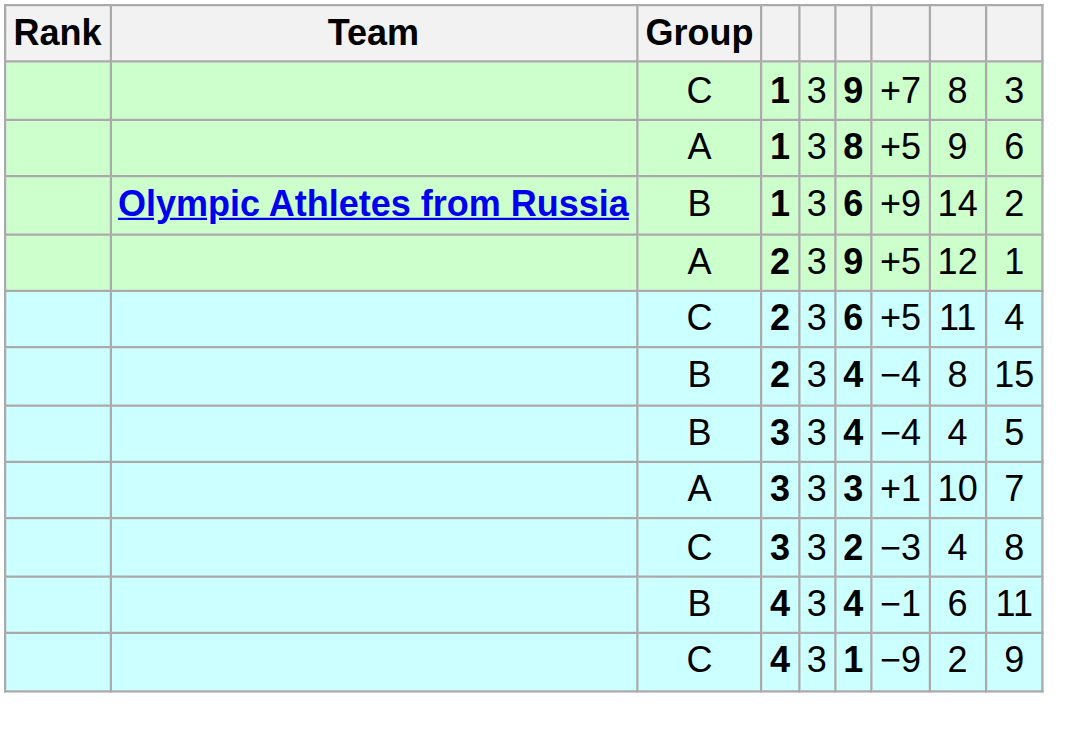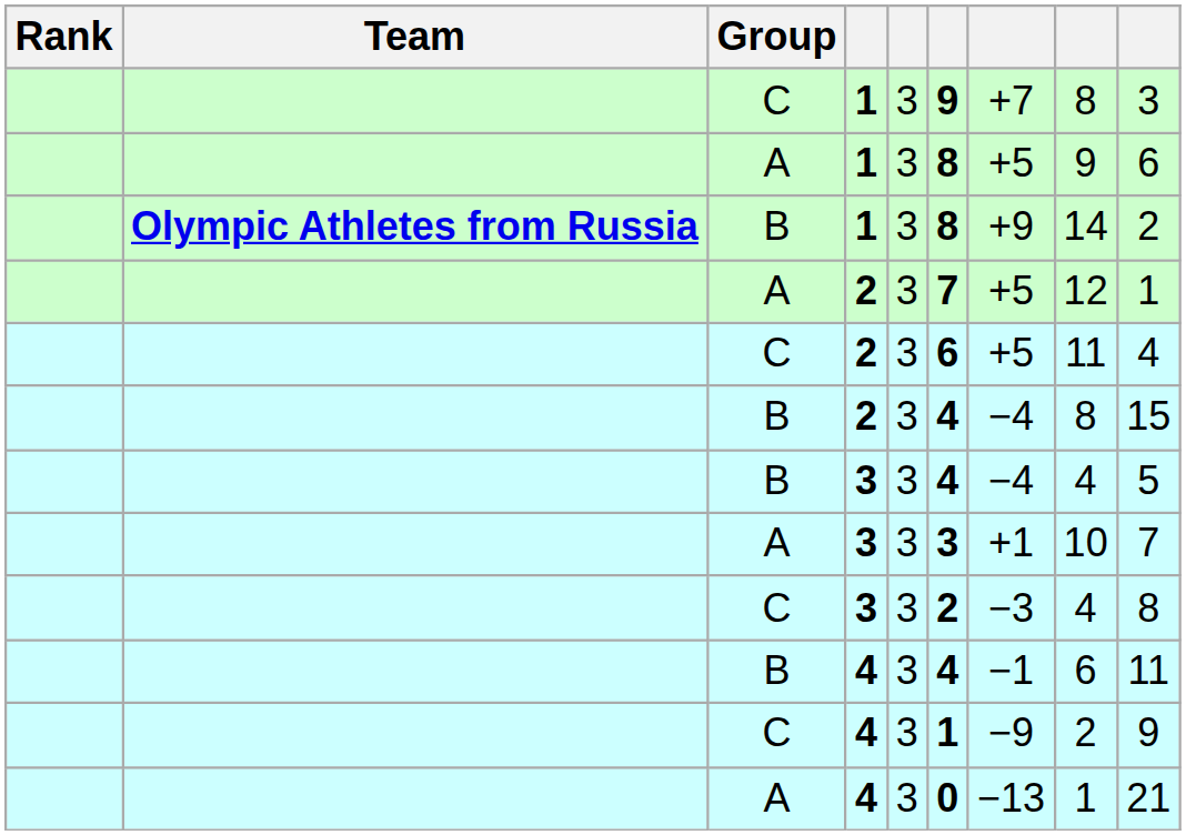B / 1 | column 6: 6 -> 8
A / 2 | column 6: 9 -> 7
+ row: A | 4 | 3 | 0 | −13 | 1 | 21
